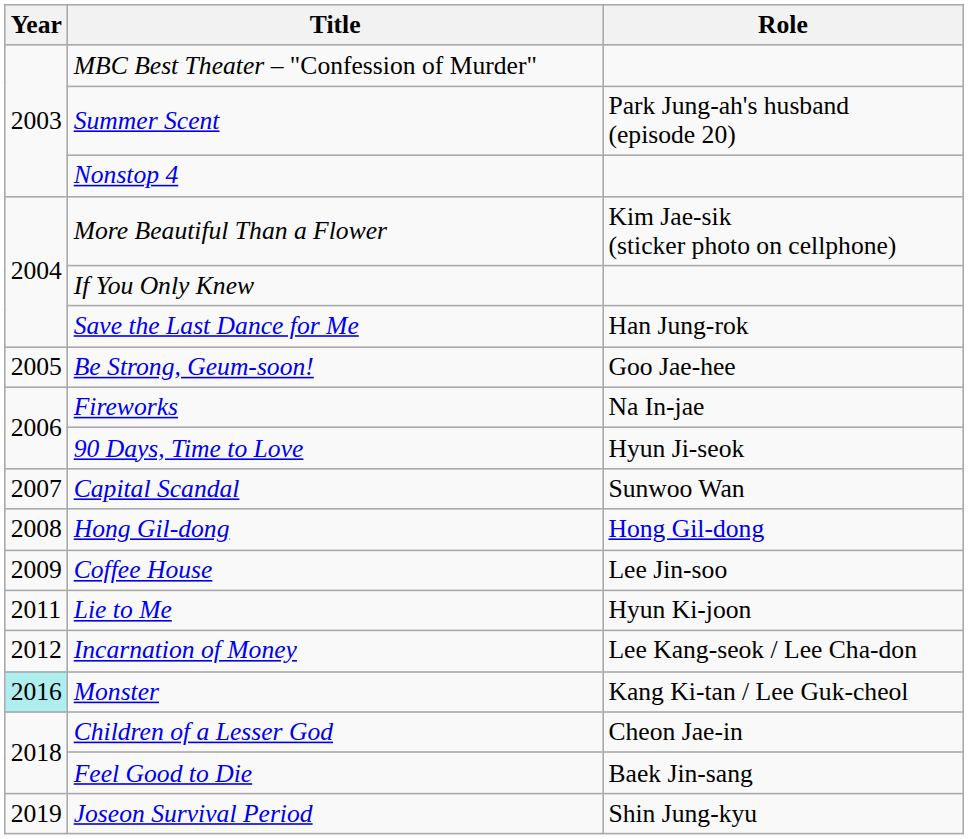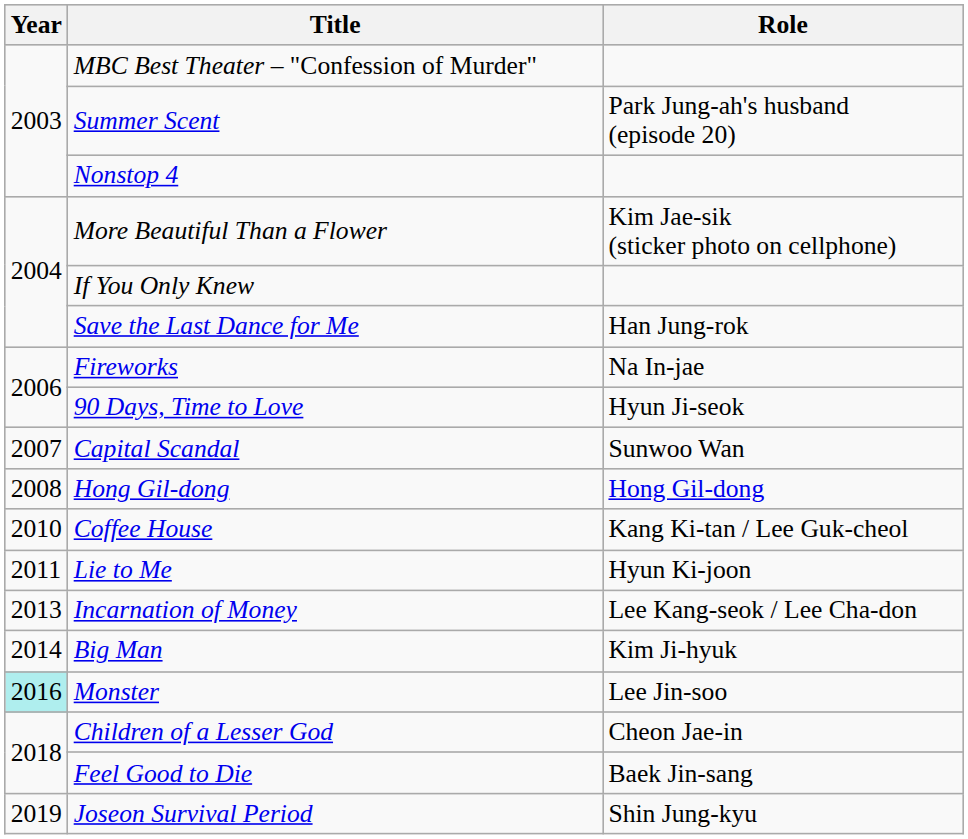- row: 2005 | Be Strong, Geum-soon! | Goo Jae-hee
Coffee House | Year: 2009 -> 2010
Coffee House | Role: Lee Jin-soo -> Kang Ki-tan / Lee Guk-cheol
Incarnation of Money | Year: 2012 -> 2013
+ row: 2014 | Big Man | Kim Ji-hyuk
Monster | Role: Kang Ki-tan / Lee Guk-cheol -> Lee Jin-soo
